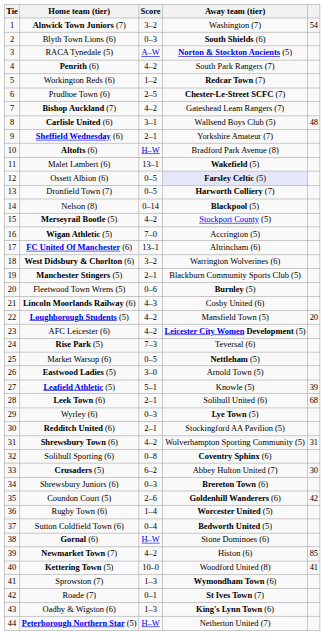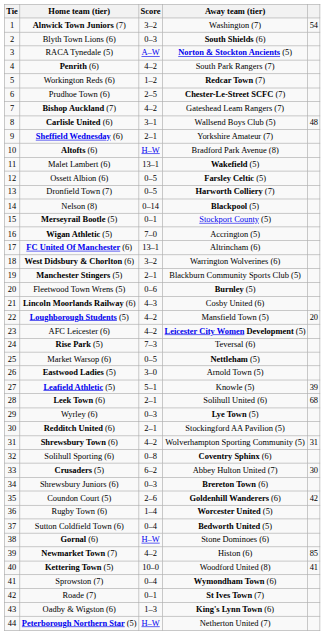Ossett Albion (6) | Away team (tier): lavender background -> no background
Merseyrail Bootle (5) | Score: 4–2 -> 0–1
Sprowston (7) | Score: 1–3 -> 0–4
